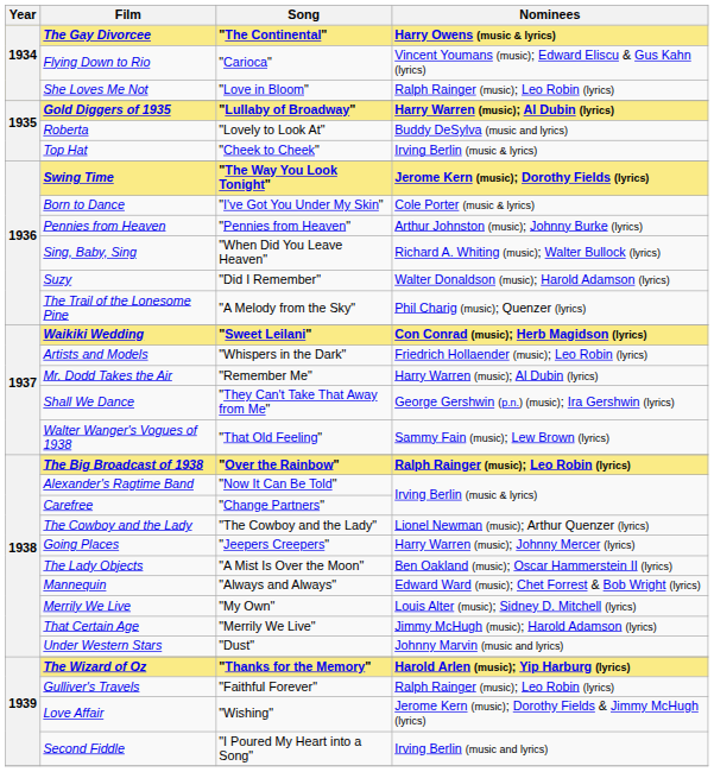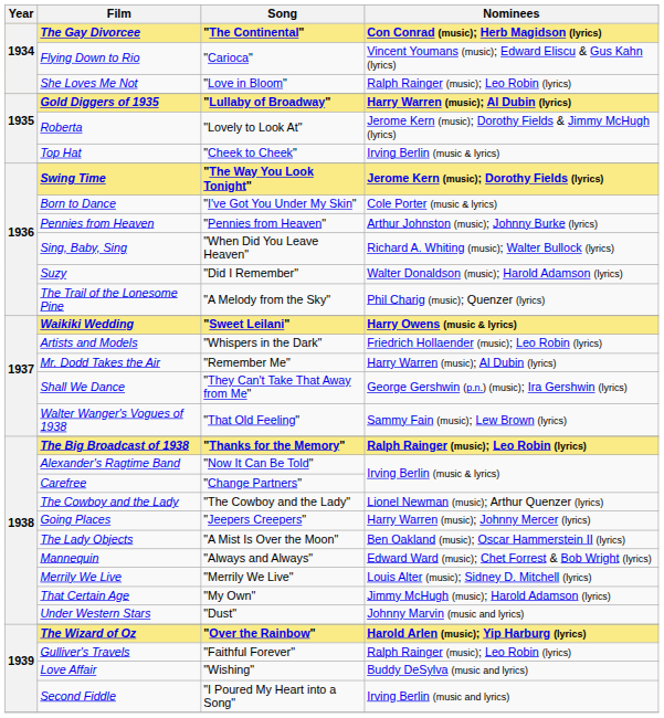The Gay Divorcee | Nominees: Harry Owens (music & lyrics) -> Con Conrad (music); Herb Magidson (lyrics)
Roberta | Nominees: Buddy DeSylva (music and lyrics) -> Jerome Kern (music); Dorothy Fields & Jimmy McHugh (lyrics)
Waikiki Wedding | Nominees: Con Conrad (music); Herb Magidson (lyrics) -> Harry Owens (music & lyrics)
The Big Broadcast of 1938 | Song: "Over the Rainbow" -> "Thanks for the Memory"
Merrily We Live | Song: "My Own" -> "Merrily We Live"
That Certain Age | Song: "Merrily We Live" -> "My Own"
The Wizard of Oz | Song: "Thanks for the Memory" -> "Over the Rainbow"
Love Affair | Nominees: Jerome Kern (music); Dorothy Fields & Jimmy McHugh (lyrics) -> Buddy DeSylva (music and lyrics)
